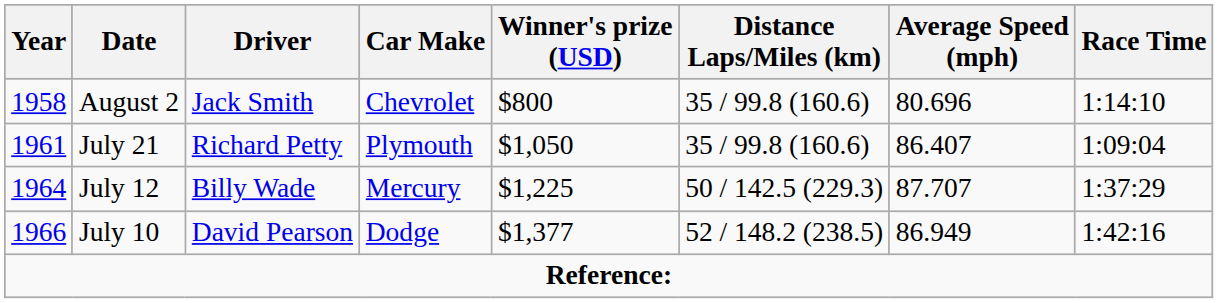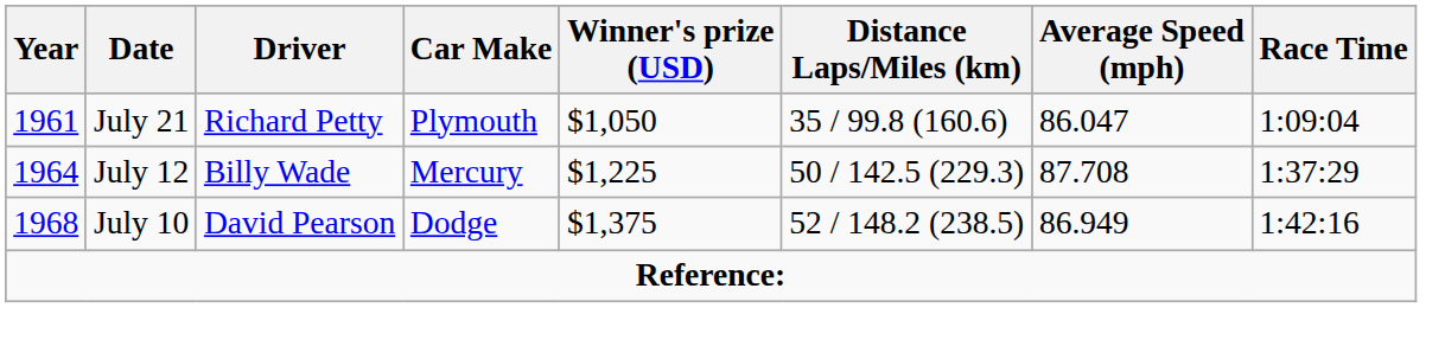- row: 1958 | August 2 | Jack Smith | Chevrolet | $800 | 35 / 99.8 (160.6) | 80.696 | 1:14:10
July 21 | Average Speed (mph): 86.407 -> 86.047
July 12 | Average Speed (mph): 87.707 -> 87.708
July 10 | Year: 1966 -> 1968
July 10 | Winner's prize (USD): $1,377 -> $1,375
